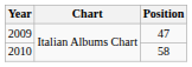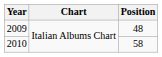2009 | Position: 47 -> 48
